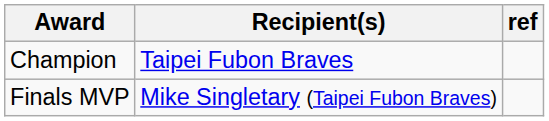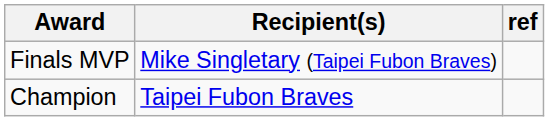rows swapped: Champion <-> Finals MVP
